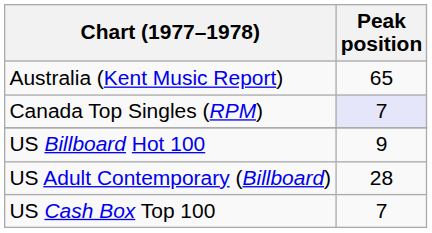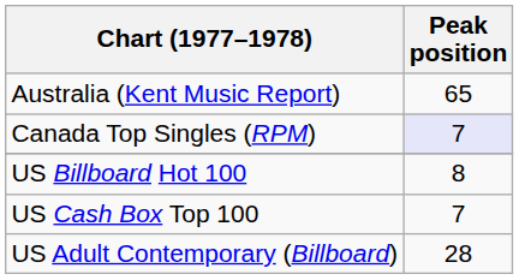US Billboard Hot 100 | Peak position: 9 -> 8
rows swapped: US Adult Contemporary (Billboard) <-> US Cash Box Top 100
